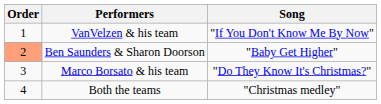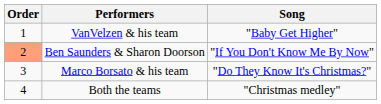VanVelzen & his team | Song: "If You Don't Know Me By Now" -> "Baby Get Higher"
Ben Saunders & Sharon Doorson | Song: "Baby Get Higher" -> "If You Don't Know Me By Now"
